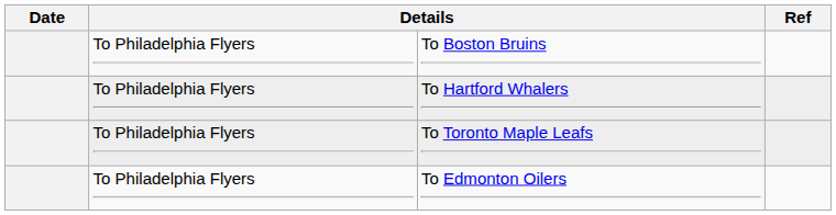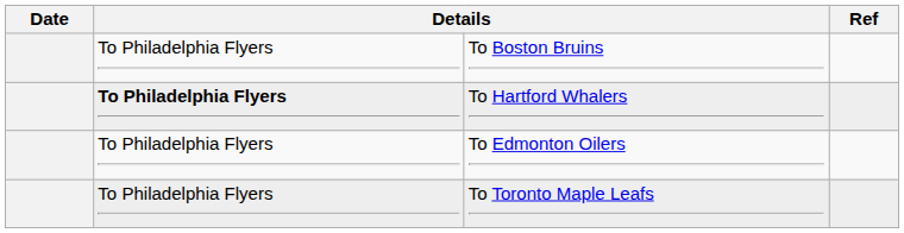To Hartford Whalers | column 2: normal -> bold
rows swapped: To Edmonton Oilers <-> To Toronto Maple Leafs
